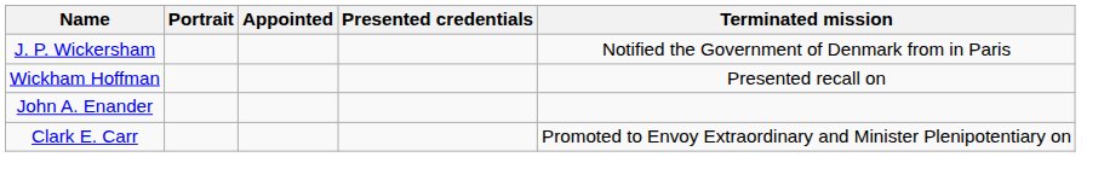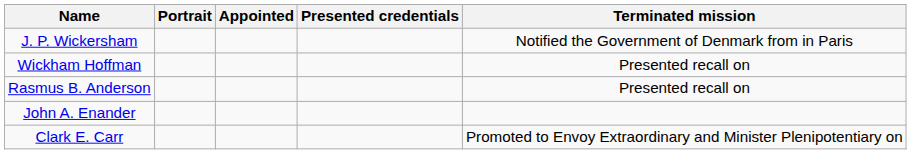+ row: Rasmus B. Anderson | Presented recall on
